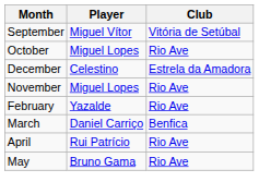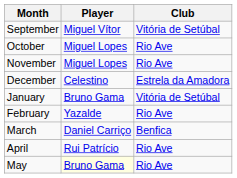rows swapped: November <-> December
+ row: January | Bruno Gama | Vitória de Setúbal
May | Player: no background -> lightyellow background
